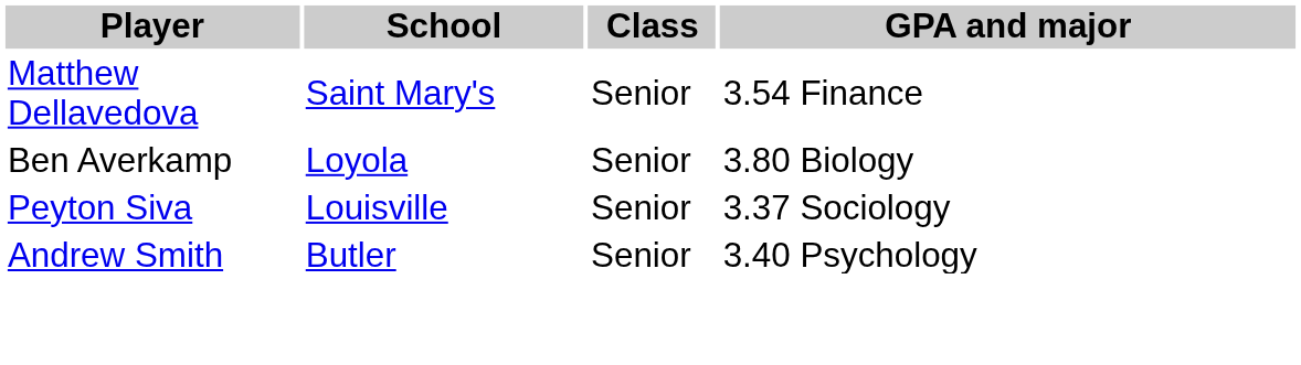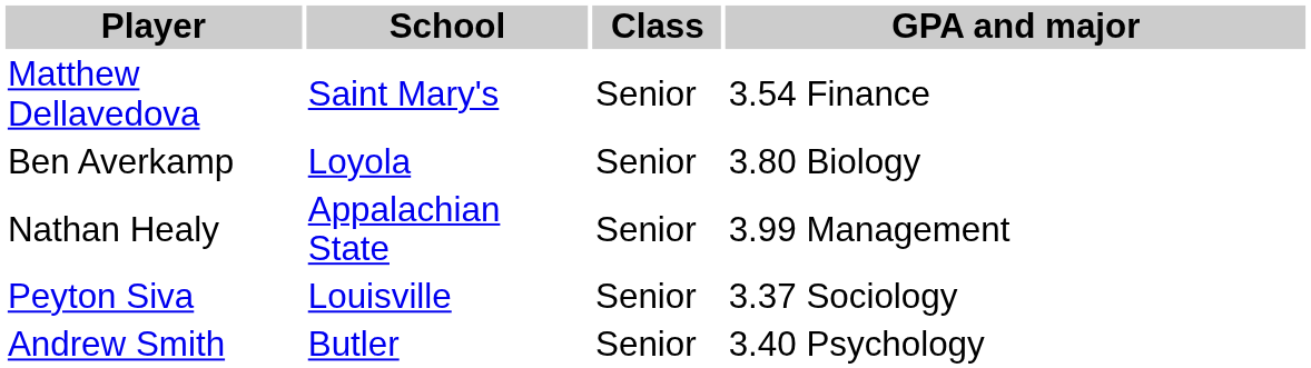+ row: Nathan Healy | Appalachian State | Senior | 3.99 Management
